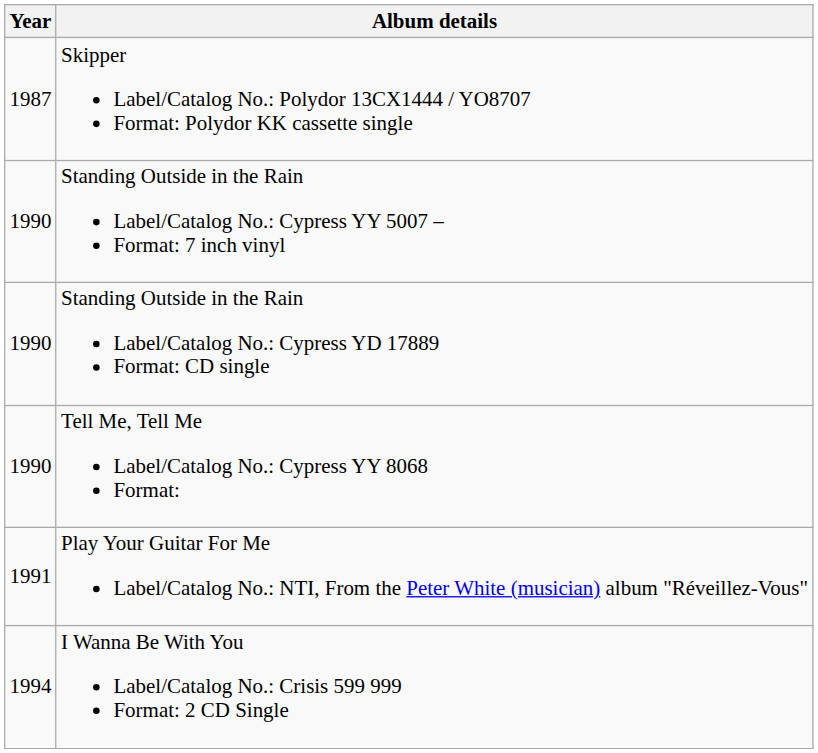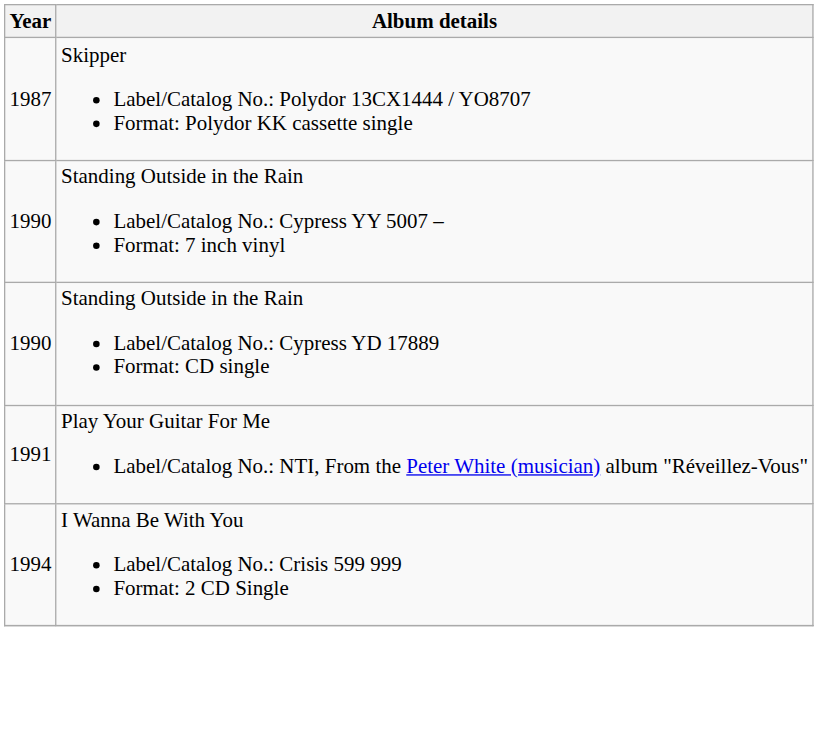- row: 1990 | Tell Me, Tell Me Label/Catalog No.: Cypress YY 8068 Format:
